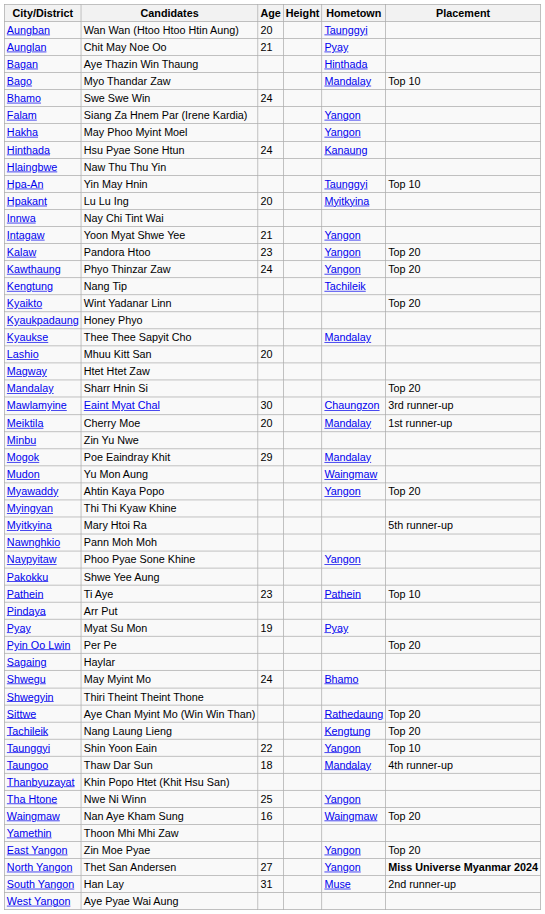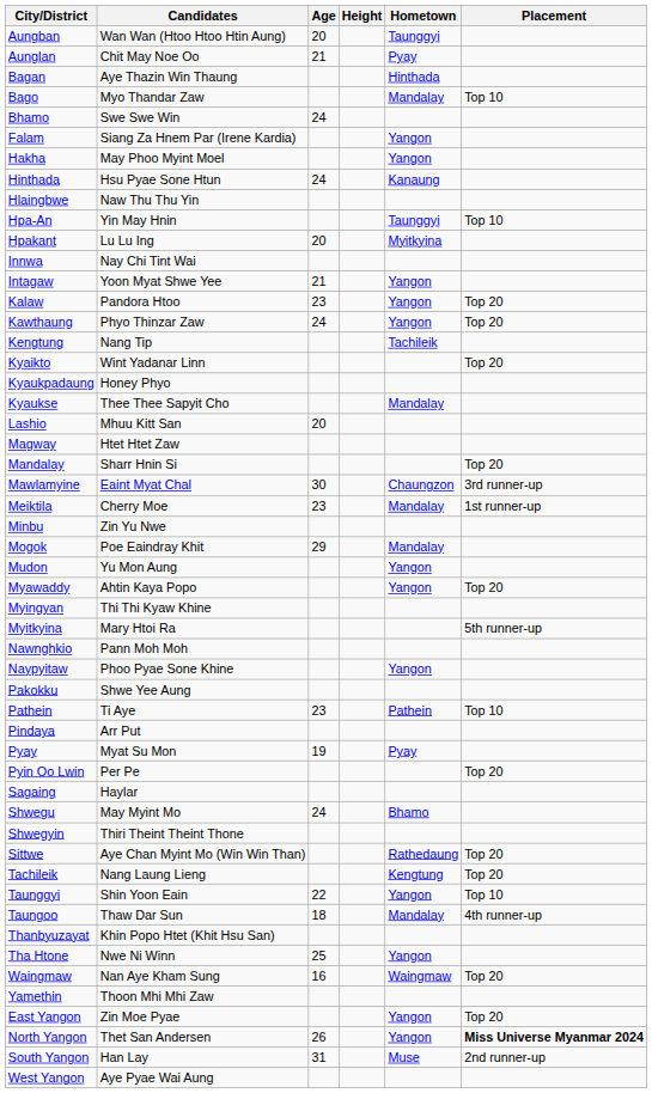Meiktila | Age: 20 -> 23
Mudon | Hometown: Waingmaw -> Yangon
North Yangon | Age: 27 -> 26
